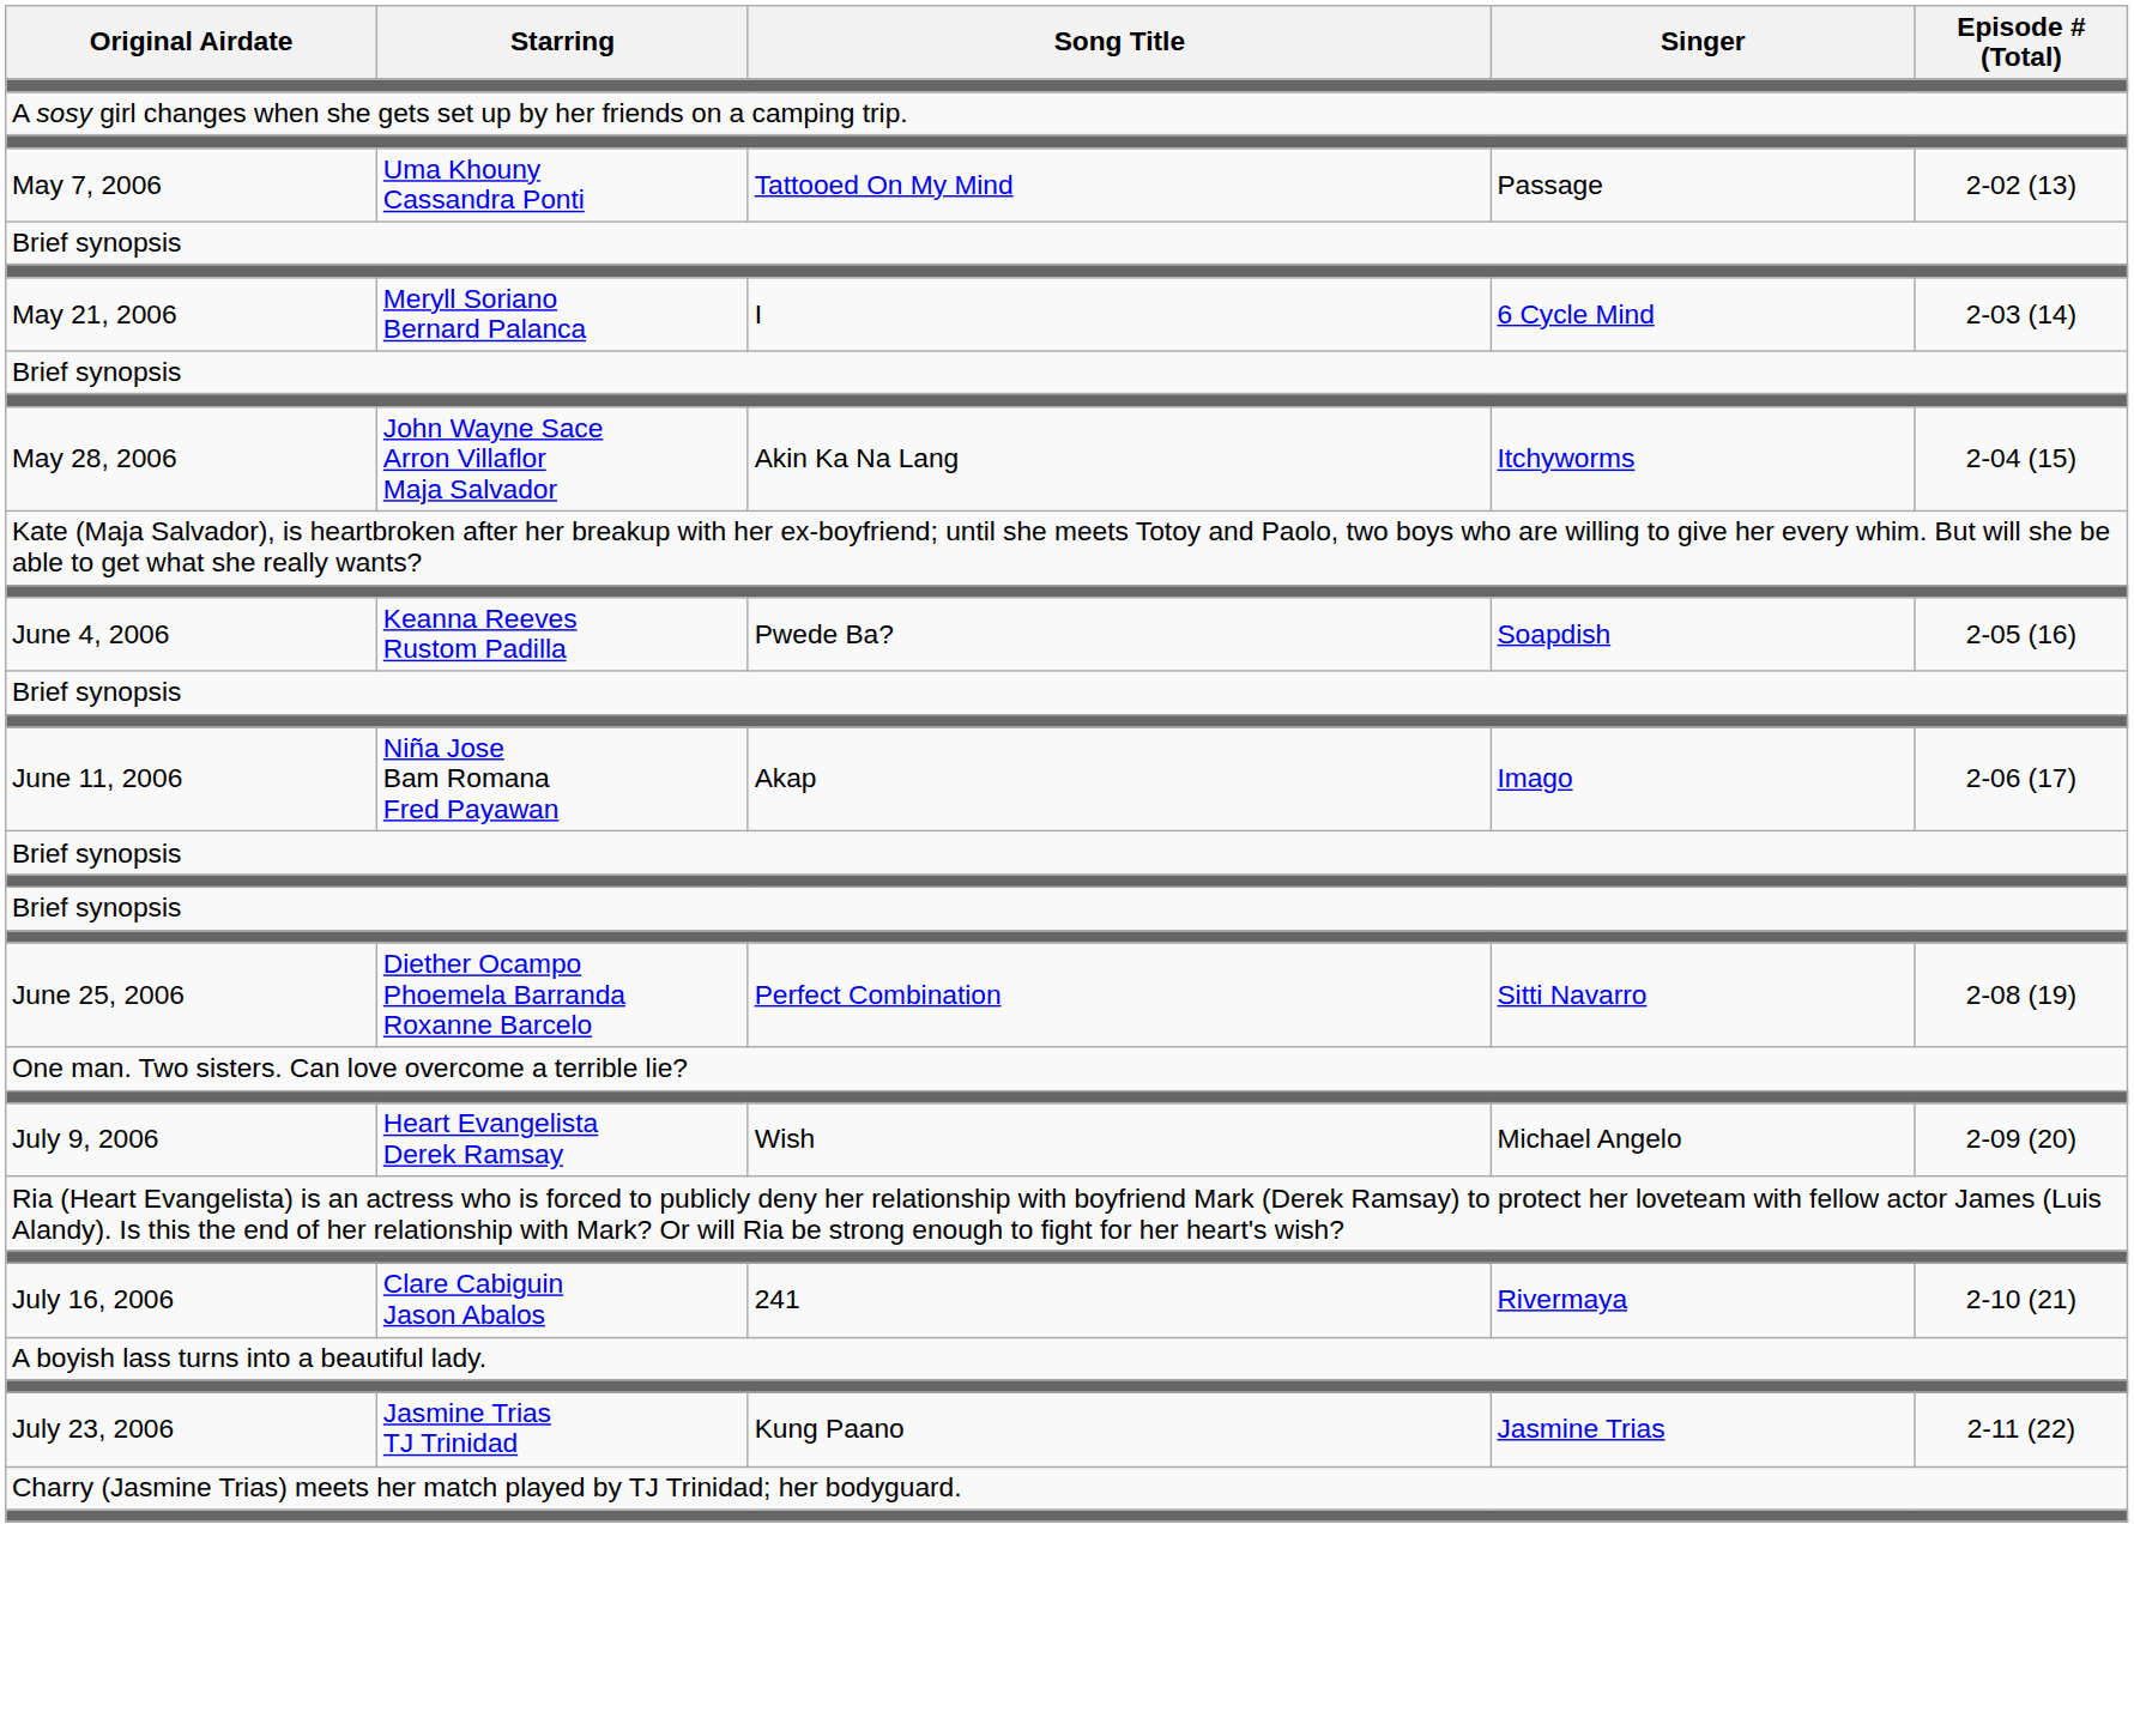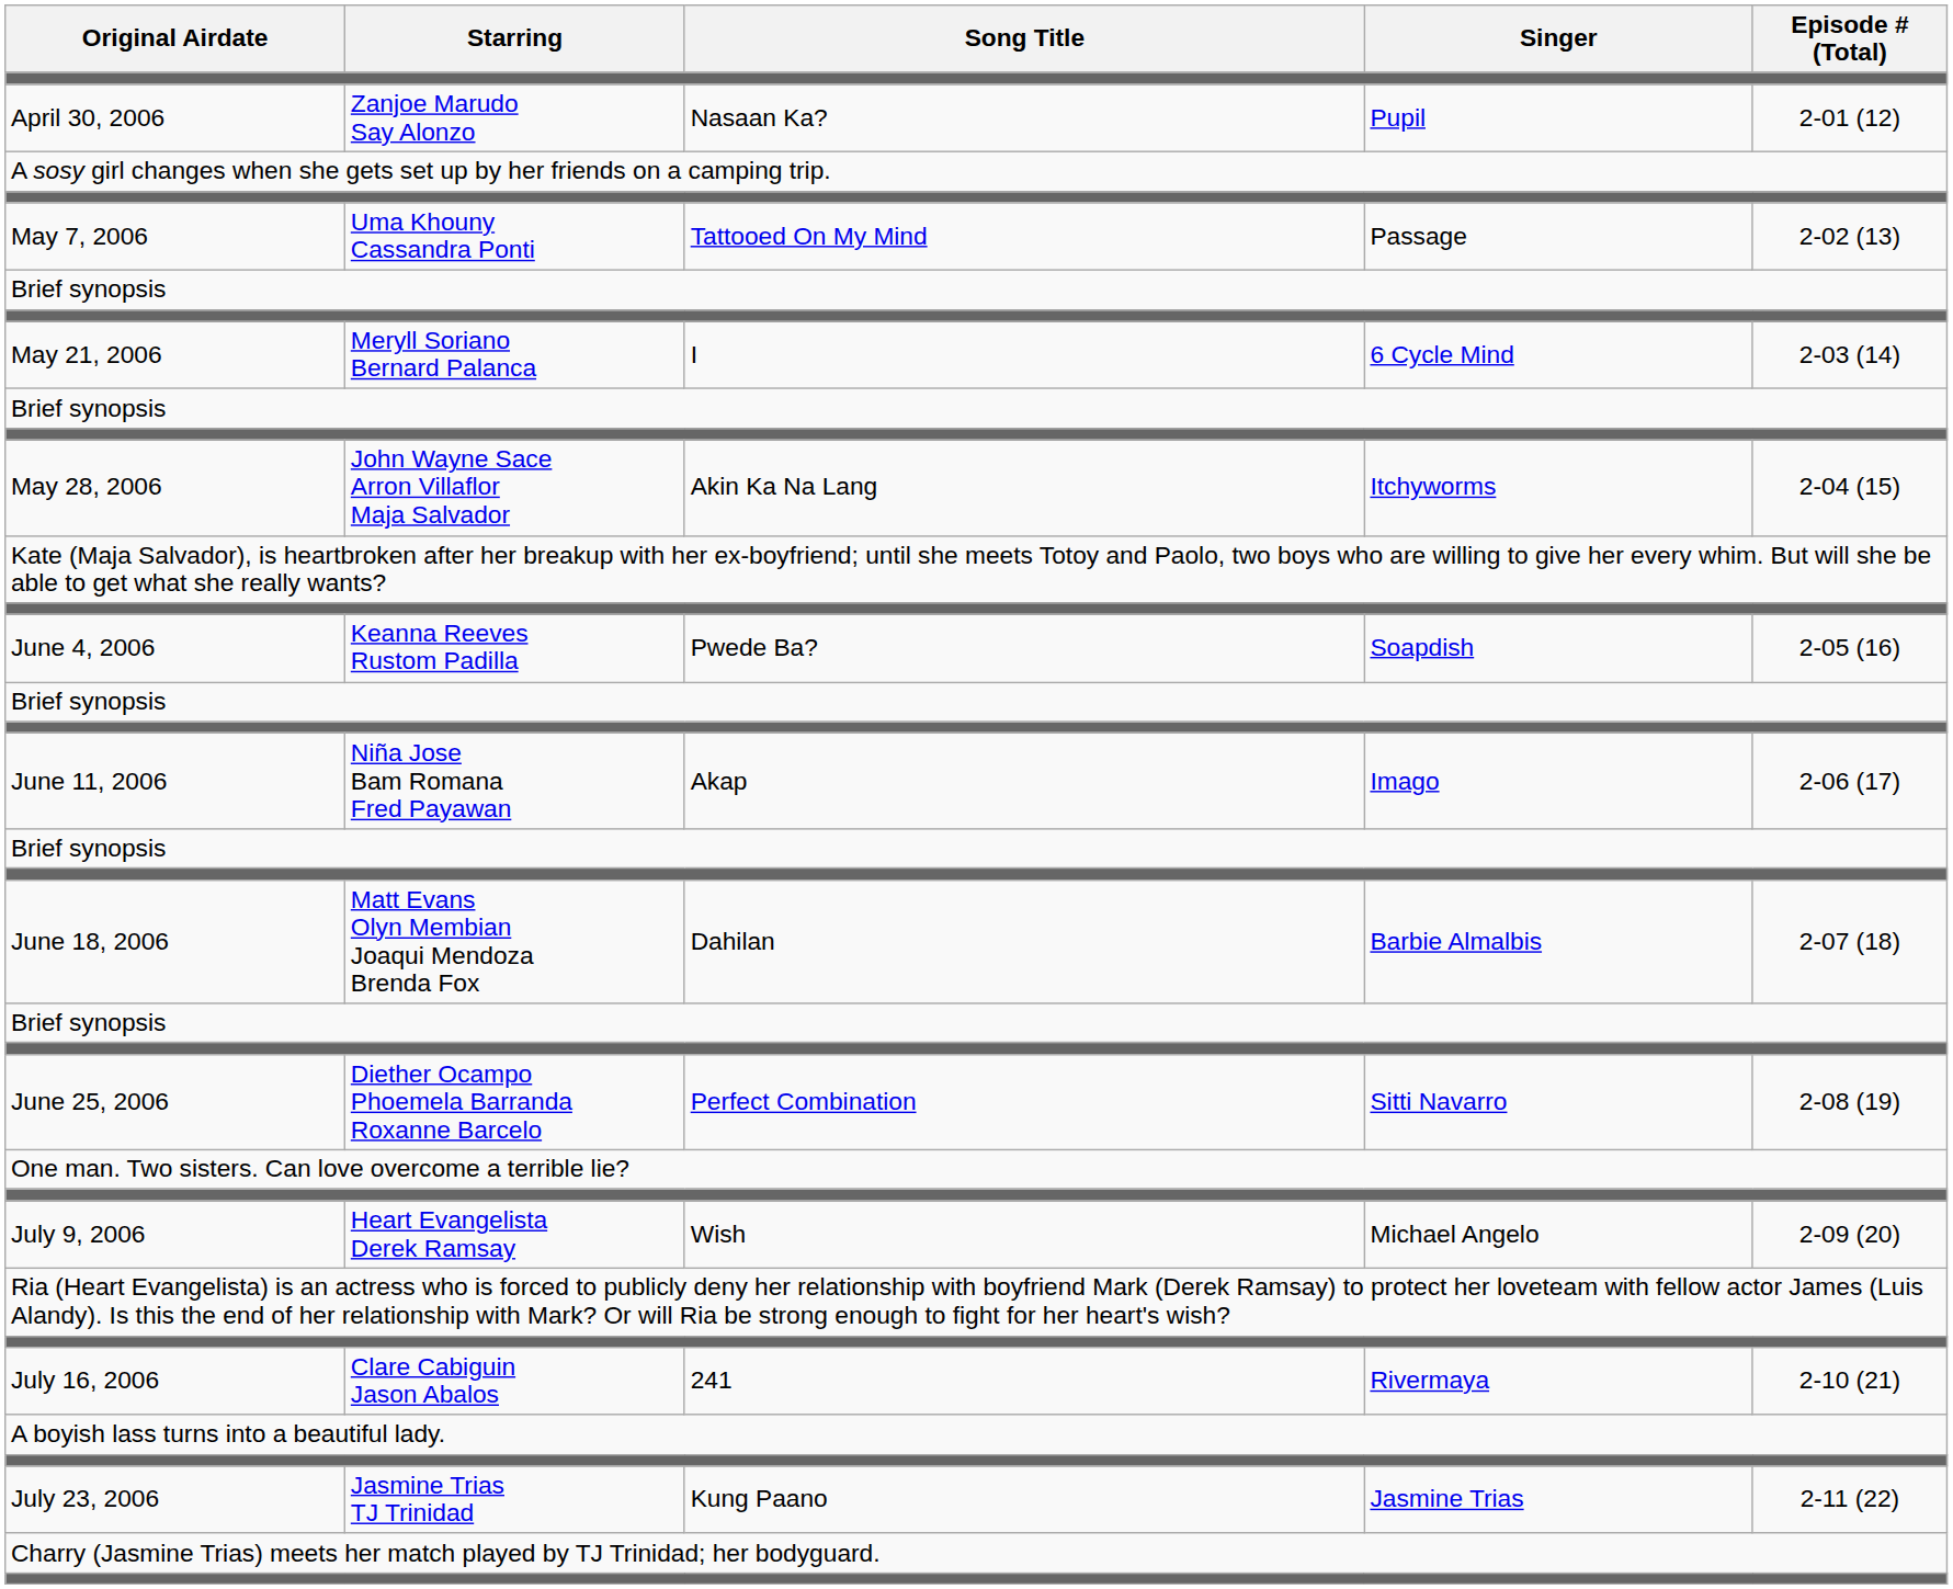+ row: April 30, 2006 | Zanjoe Marudo Say Alonzo | Nasaan Ka? | Pupil | 2-01 (12)
+ row: June 18, 2006 | Matt Evans Olyn Membian Joaqui Mendoza Brenda Fox | Dahilan | Barbie Almalbis | 2-07 (18)
